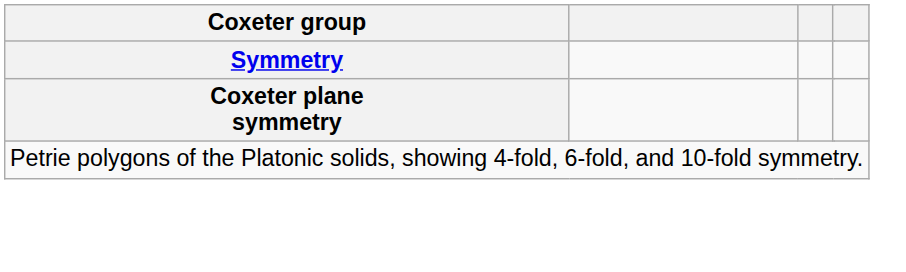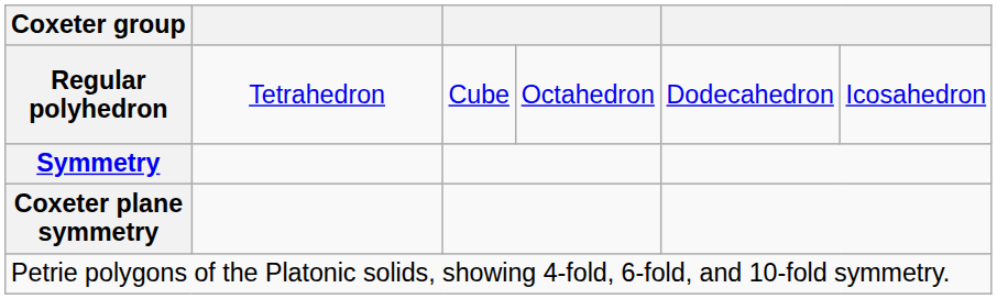+ row: Regular polyhedron | Tetrahedron | Cube | Octahedron | Dodecahedron | Icosahedron
